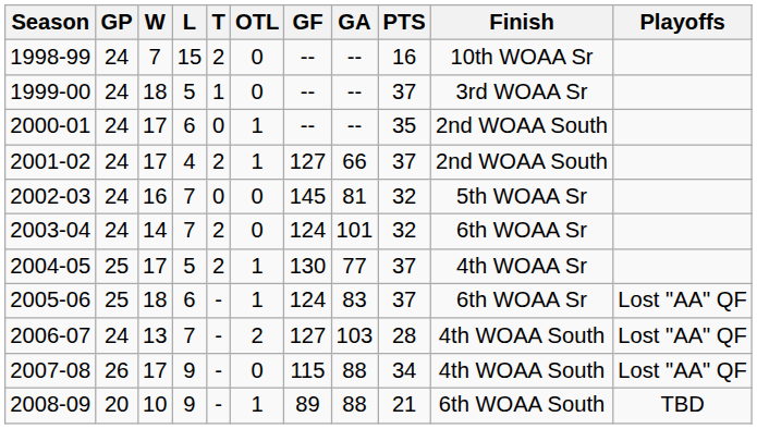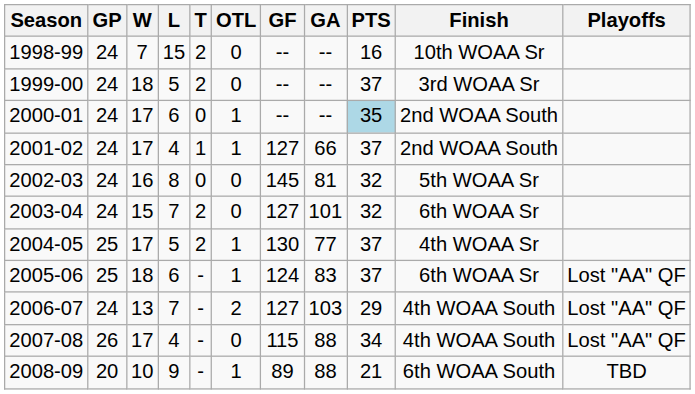1999-00 | T: 1 -> 2
2000-01 | PTS: no background -> lightblue background
2001-02 | T: 2 -> 1
2002-03 | L: 7 -> 8
2003-04 | W: 14 -> 15
2003-04 | GF: 124 -> 127
2006-07 | PTS: 28 -> 29
2007-08 | L: 9 -> 4
